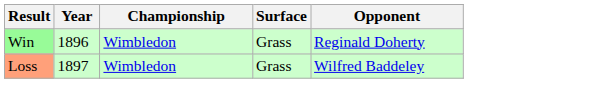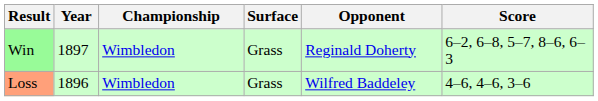+ column: Score | 6–2, 6–8, 5–7, 8–6, 6–3 | 4–6, 4–6, 3–6
Win | Year: 1896 -> 1897
Loss | Year: 1897 -> 1896
